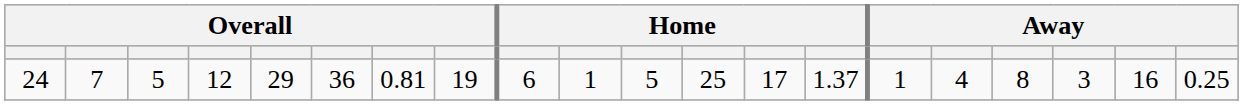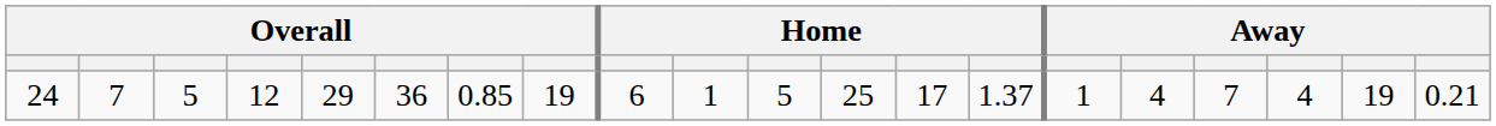24 | column 7: 0.81 -> 0.85
24 | column 17: 8 -> 7
24 | column 18: 3 -> 4
24 | column 19: 16 -> 19
24 | column 20: 0.25 -> 0.21
